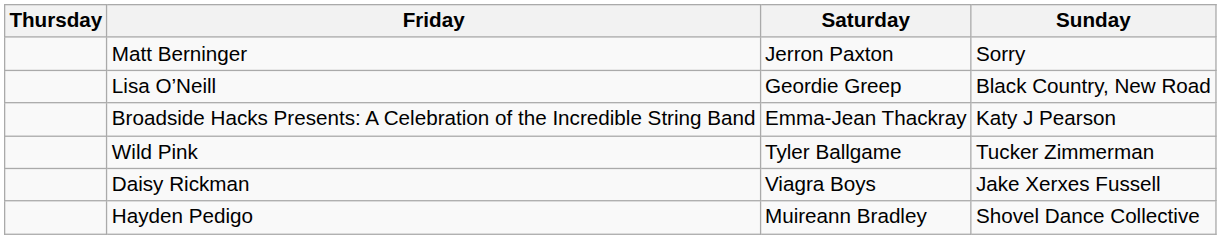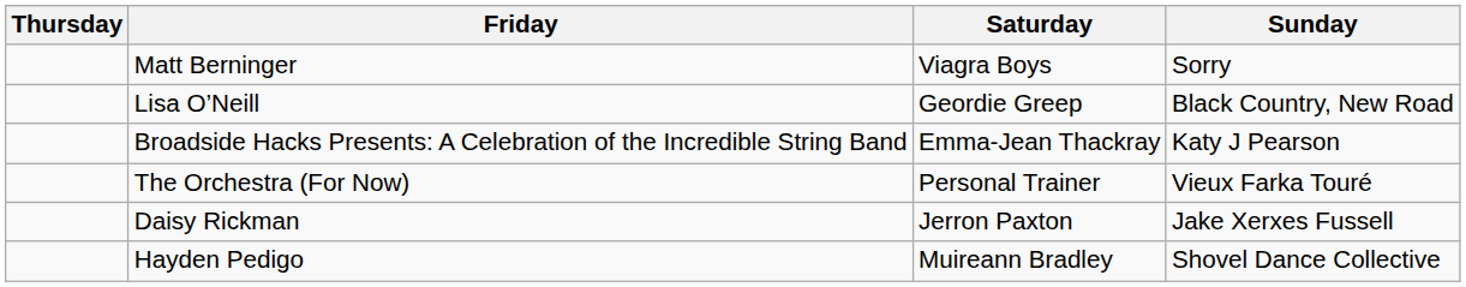Matt Berninger | Saturday: Jerron Paxton -> Viagra Boys
+ row: The Orchestra (For Now) | Personal Trainer | Vieux Farka Touré
- row: Wild Pink | Tyler Ballgame | Tucker Zimmerman
Daisy Rickman | Saturday: Viagra Boys -> Jerron Paxton
